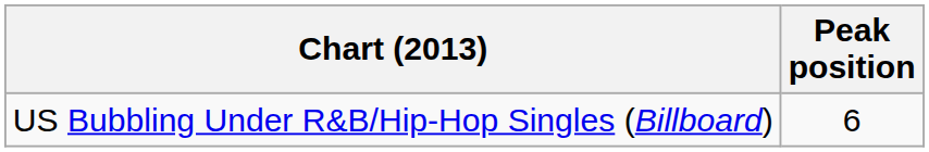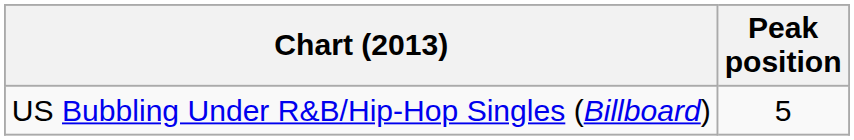US Bubbling Under R&B/Hip-Hop Singles (Billboard) | Peak position: 6 -> 5
